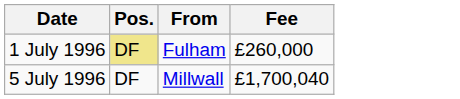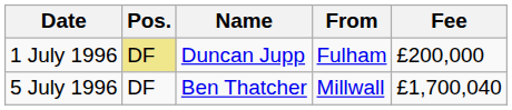+ column: Name | Duncan Jupp | Ben Thatcher
1 July 1996 | Fee: £260,000 -> £200,000
